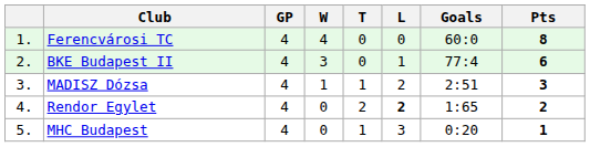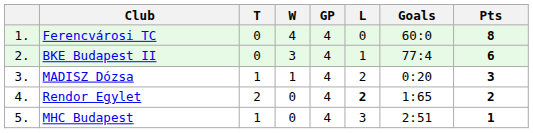columns swapped: GP <-> T
MADISZ Dózsa | Goals: 2:51 -> 0:20
MHC Budapest | Goals: 0:20 -> 2:51
